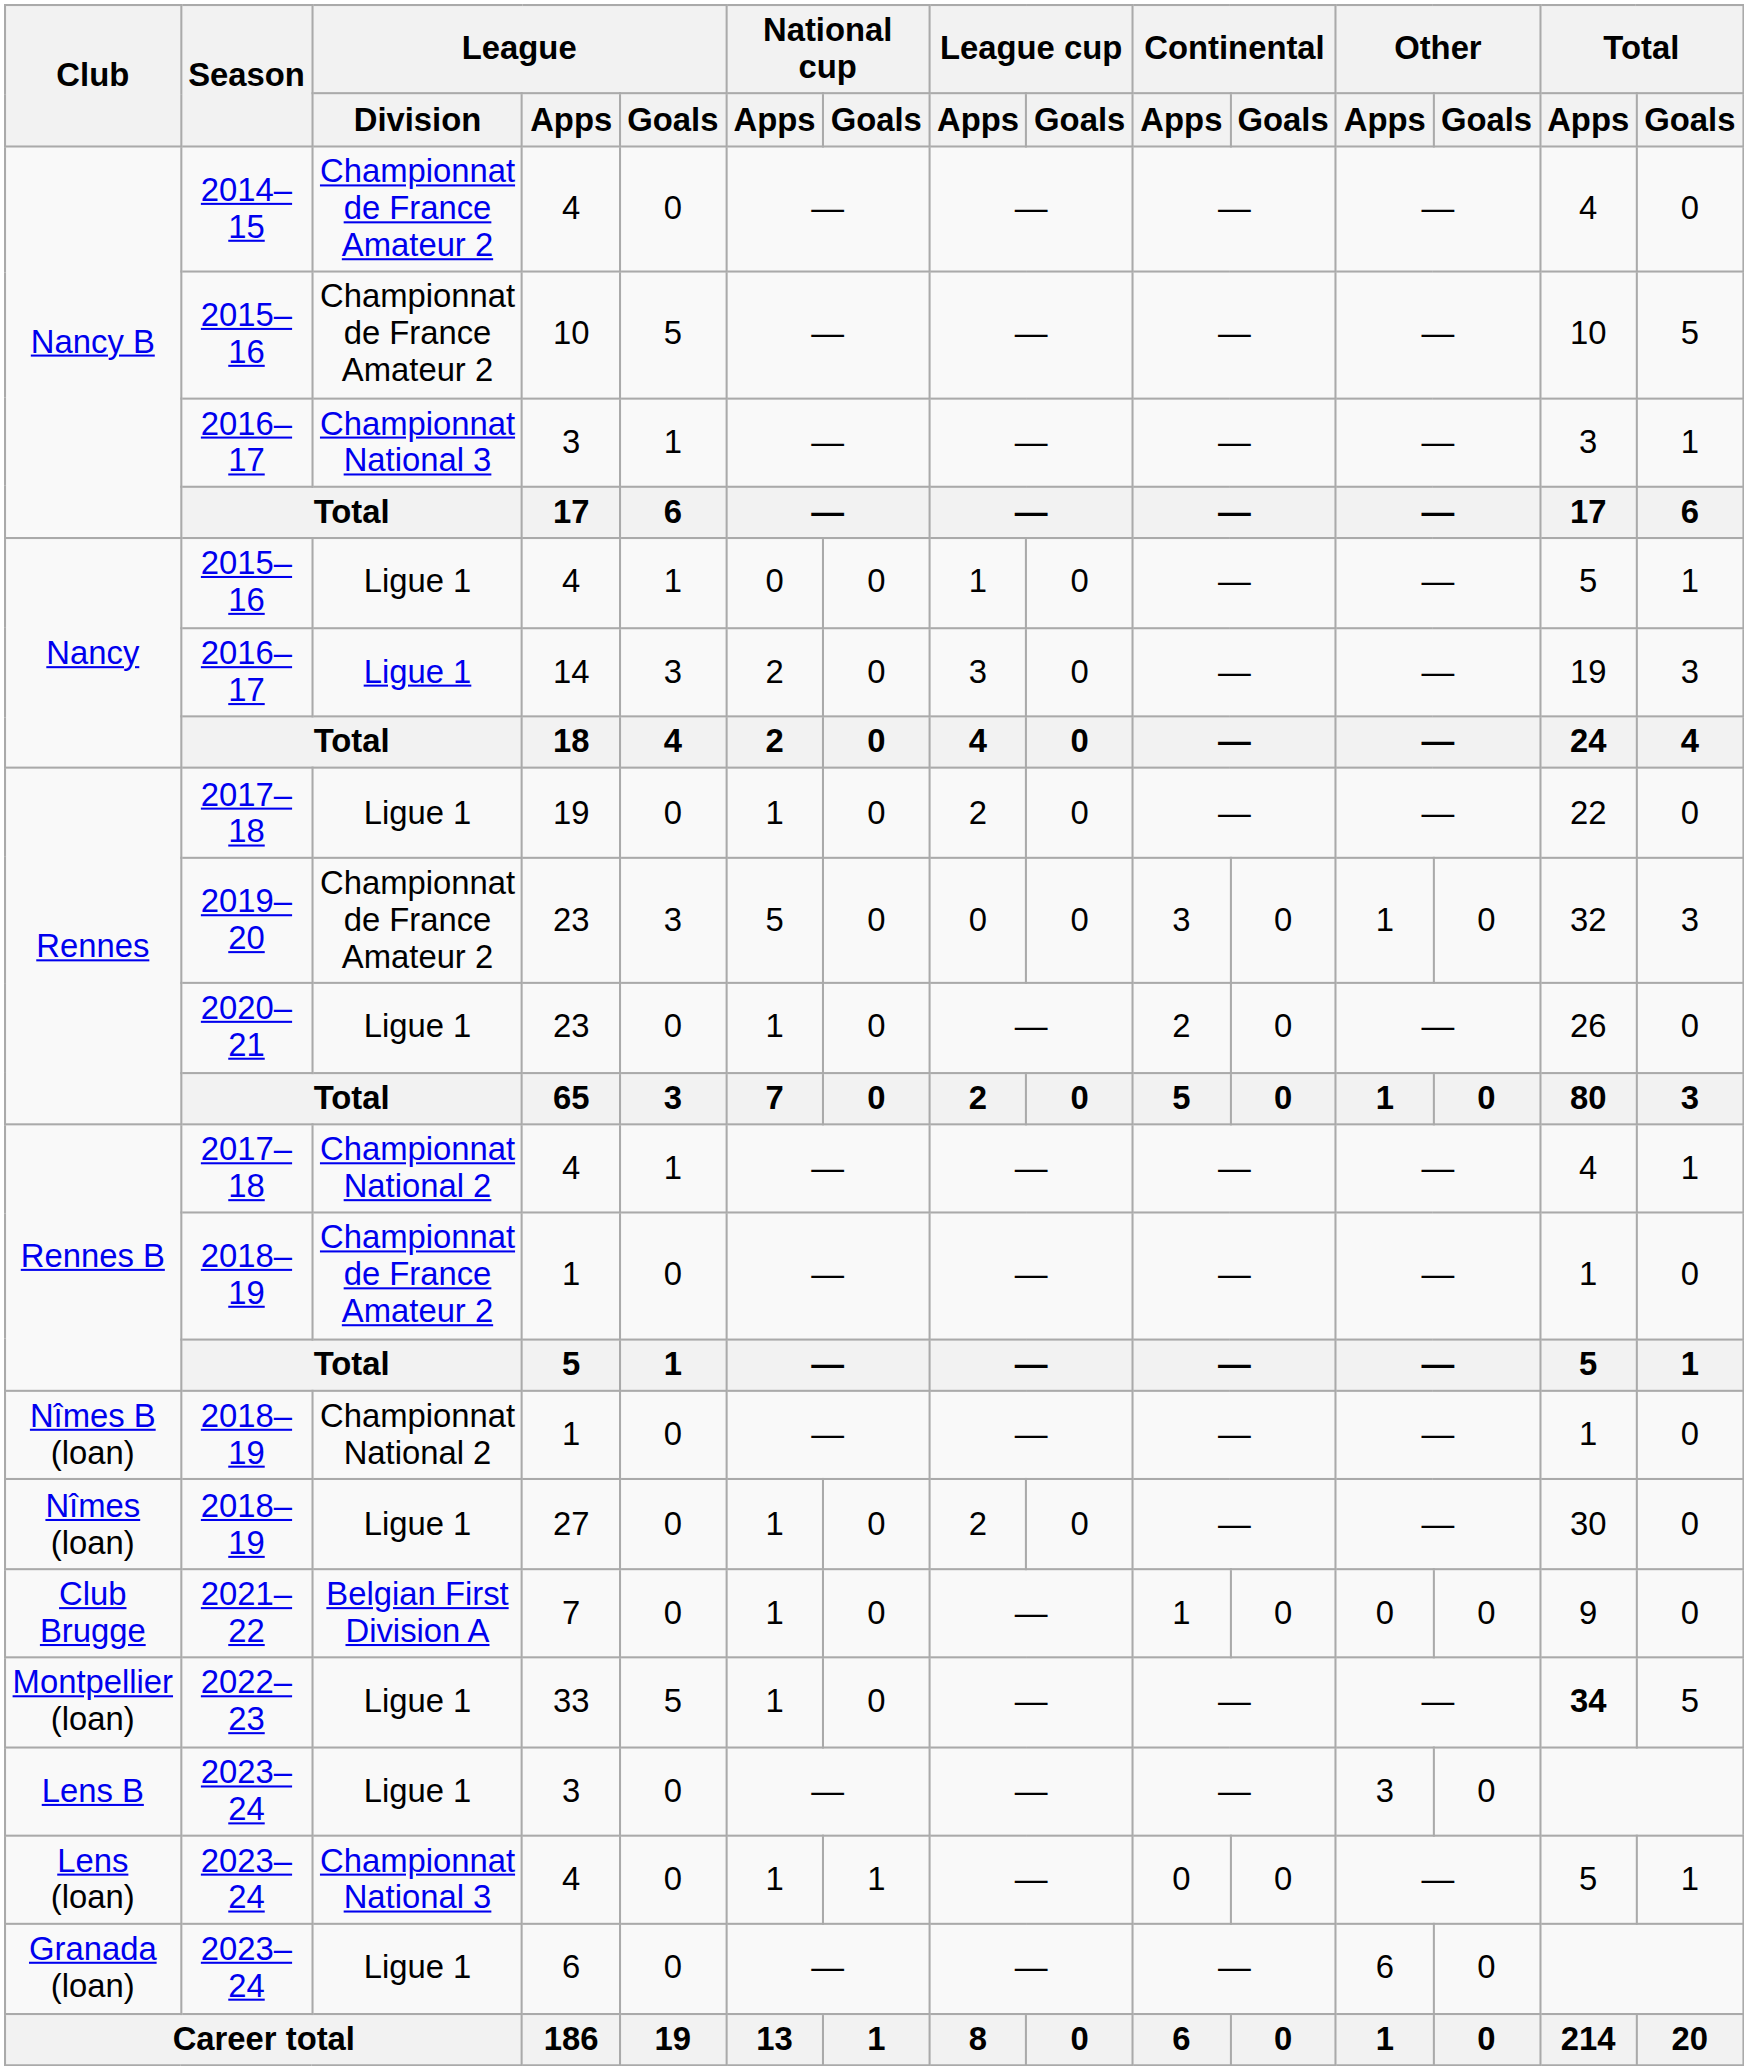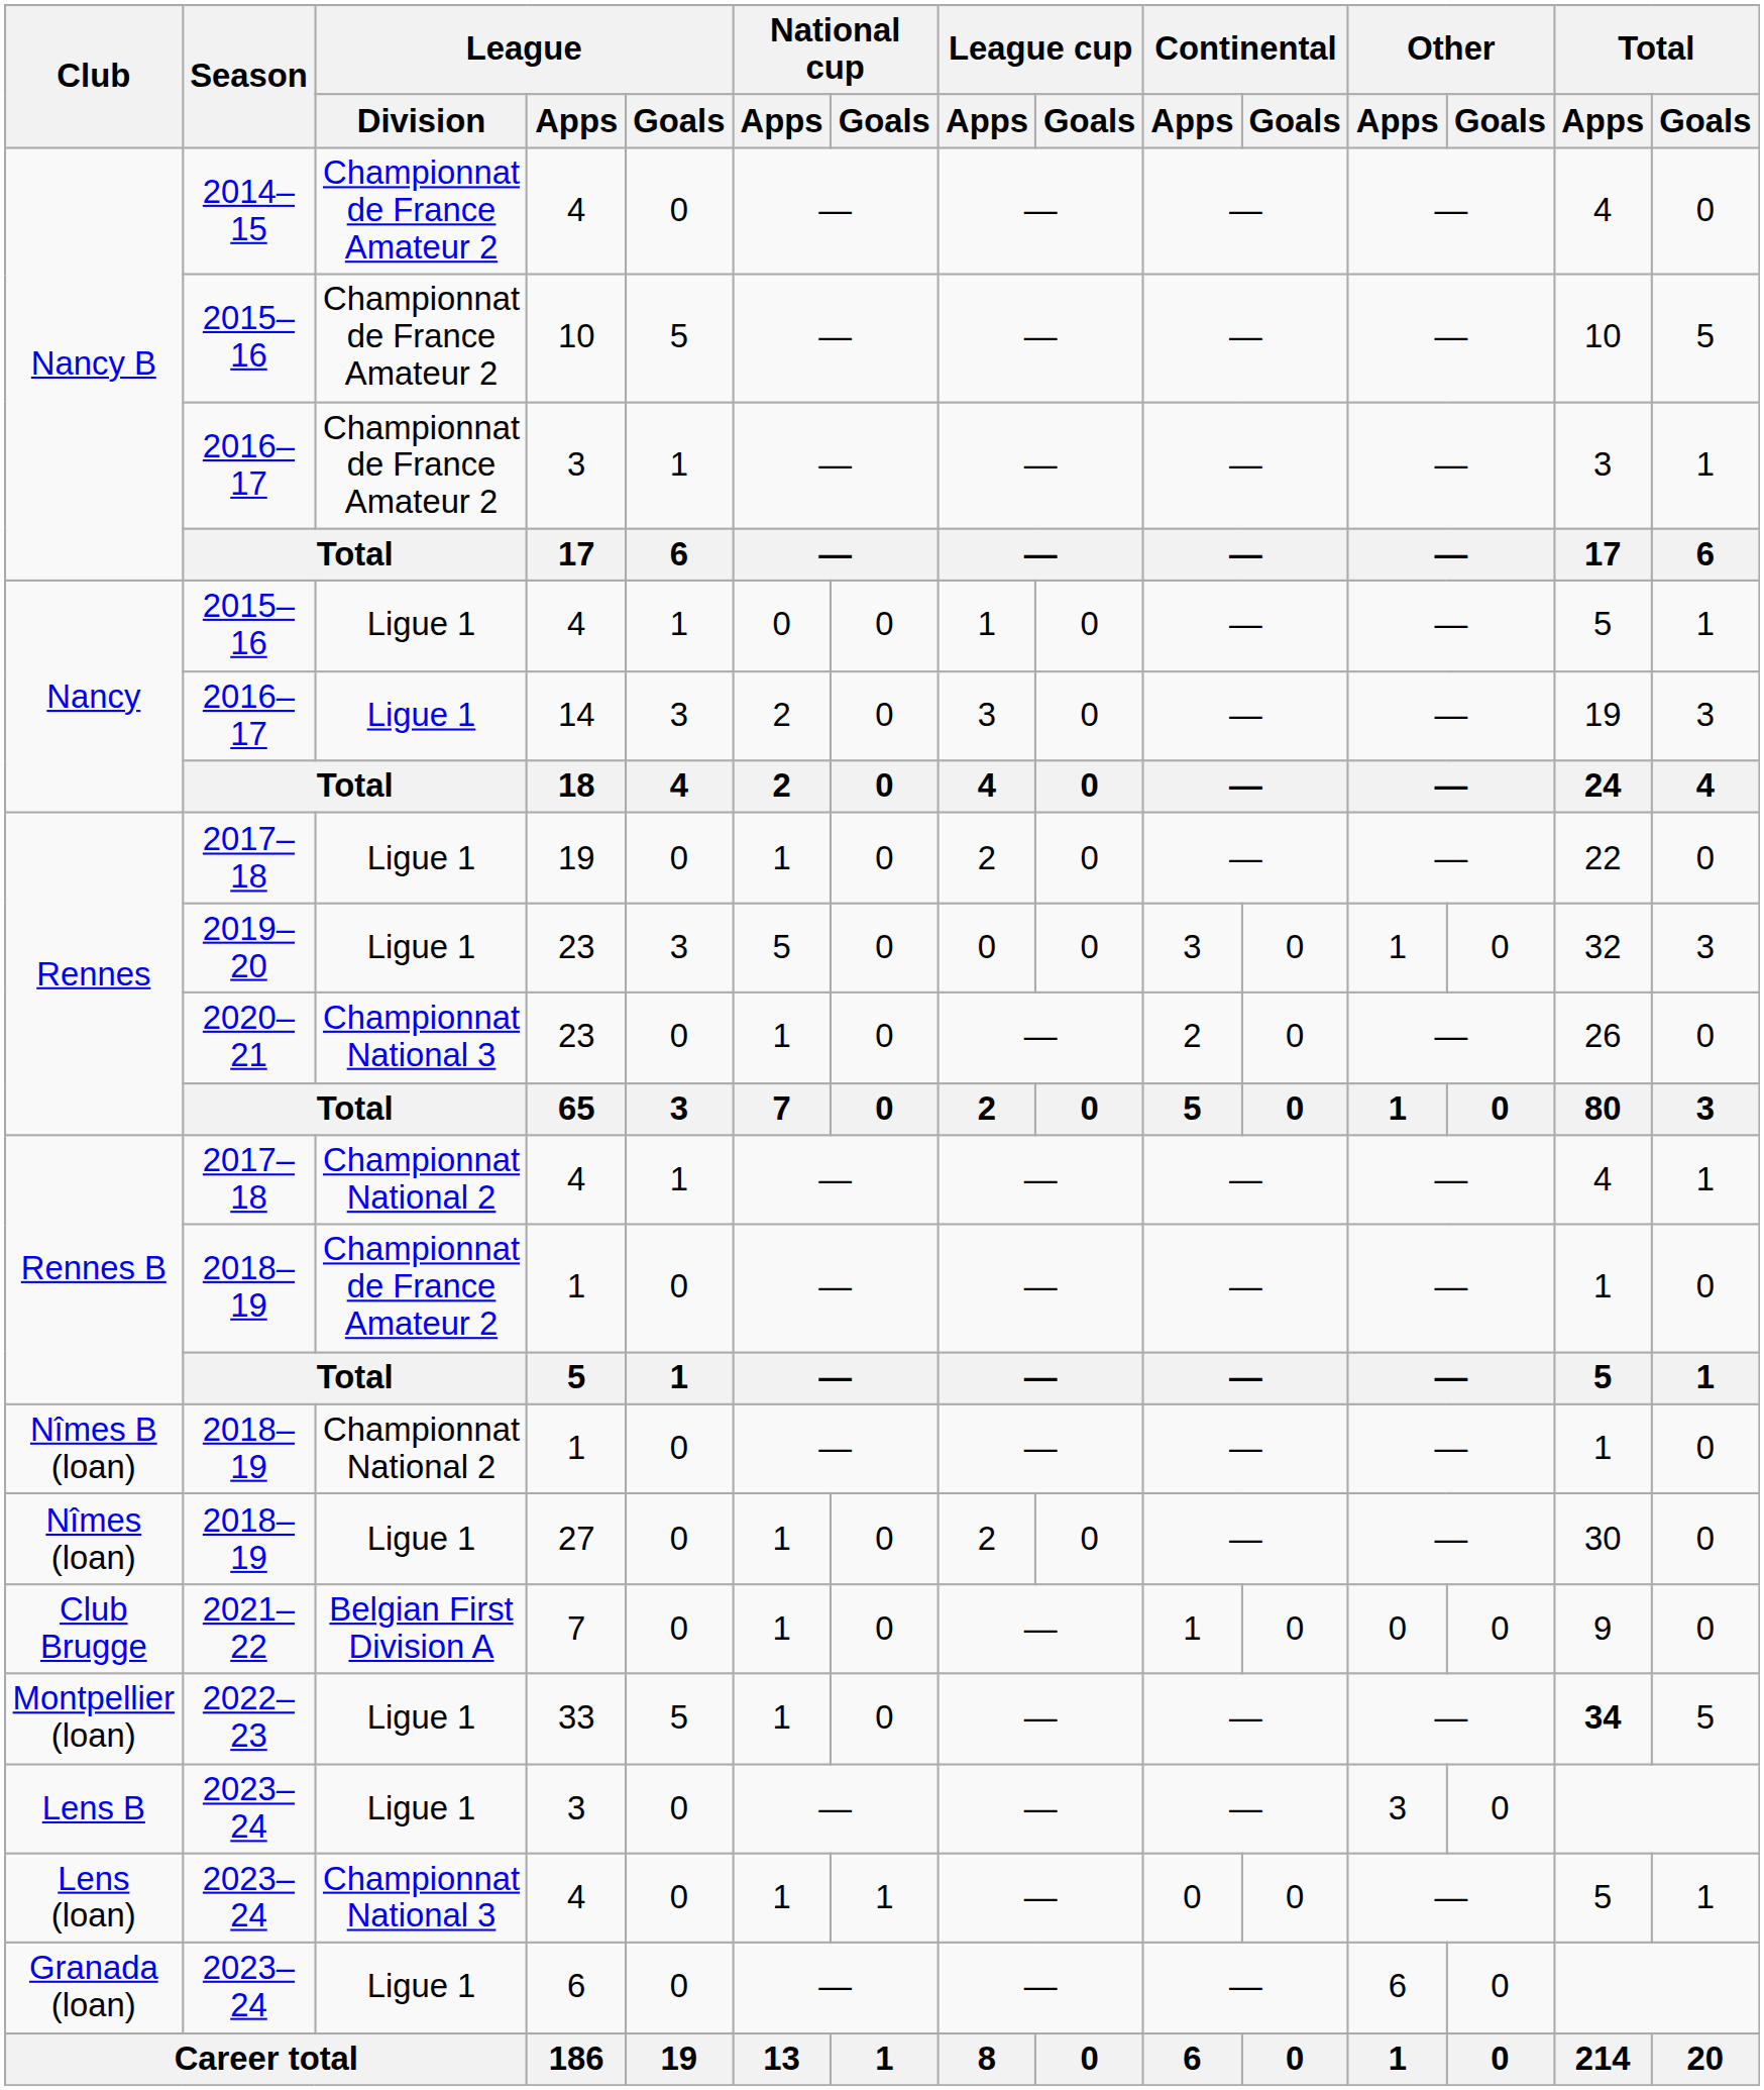Nancy B / 2016–17 | League / Division: Championnat National 3 -> Championnat de France Amateur 2
Rennes / 2019–20 | League / Division: Championnat de France Amateur 2 -> Ligue 1
Rennes / 2020–21 | League / Division: Ligue 1 -> Championnat National 3
